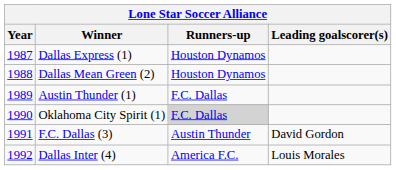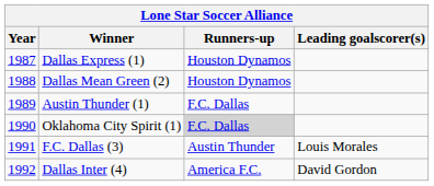F.C. Dallas (3) | Leading goalscorer(s): David Gordon -> Louis Morales
Dallas Inter (4) | Leading goalscorer(s): Louis Morales -> David Gordon
